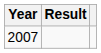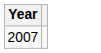- column: Result
